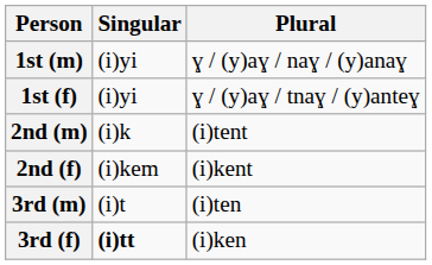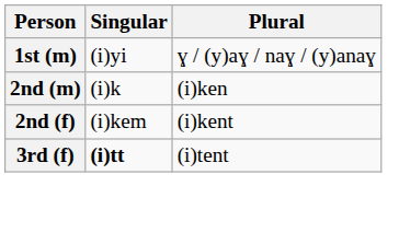- row: 1st (f) | (i)yi | ɣ / (y)aɣ / tnaɣ / (y)anteɣ
2nd (m) | Plural: (i)tent -> (i)ken
- row: 3rd (m) | (i)t | (i)ten
3rd (f) | Plural: (i)ken -> (i)tent
